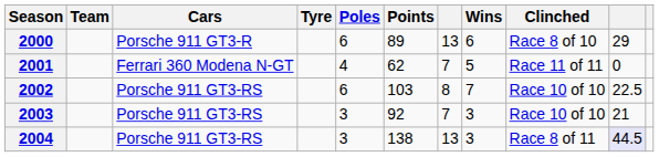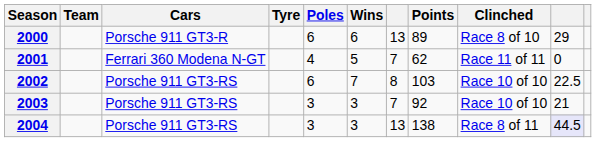columns swapped: Wins <-> Points
